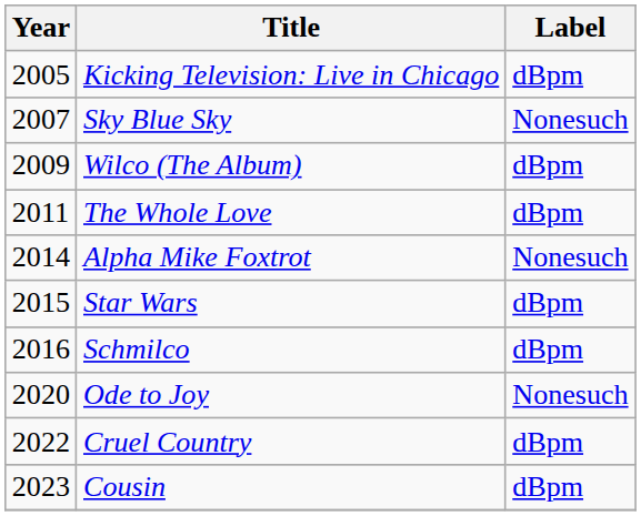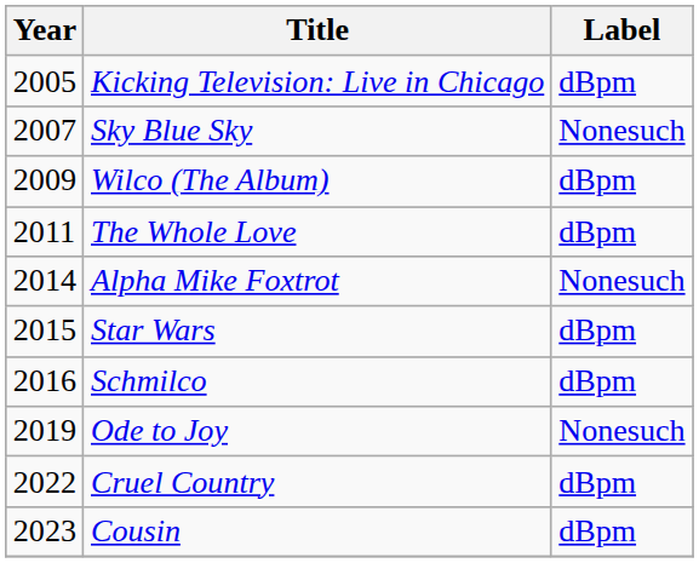Ode to Joy | Year: 2020 -> 2019
